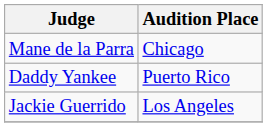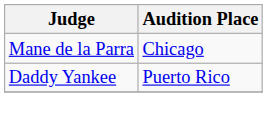- row: Jackie Guerrido | Los Angeles
